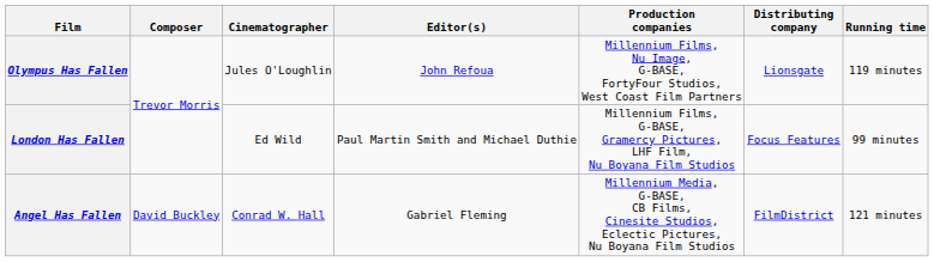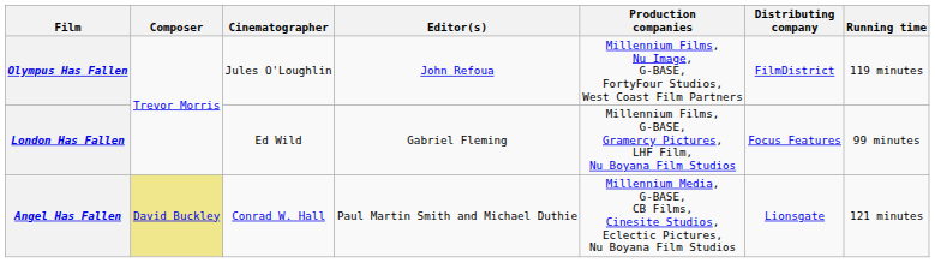Olympus Has Fallen | Distributing company: Lionsgate -> FilmDistrict
London Has Fallen | Editor(s): Paul Martin Smith and Michael Duthie -> Gabriel Fleming
Angel Has Fallen | Composer: no background -> khaki background
Angel Has Fallen | Editor(s): Gabriel Fleming -> Paul Martin Smith and Michael Duthie
Angel Has Fallen | Distributing company: FilmDistrict -> Lionsgate
